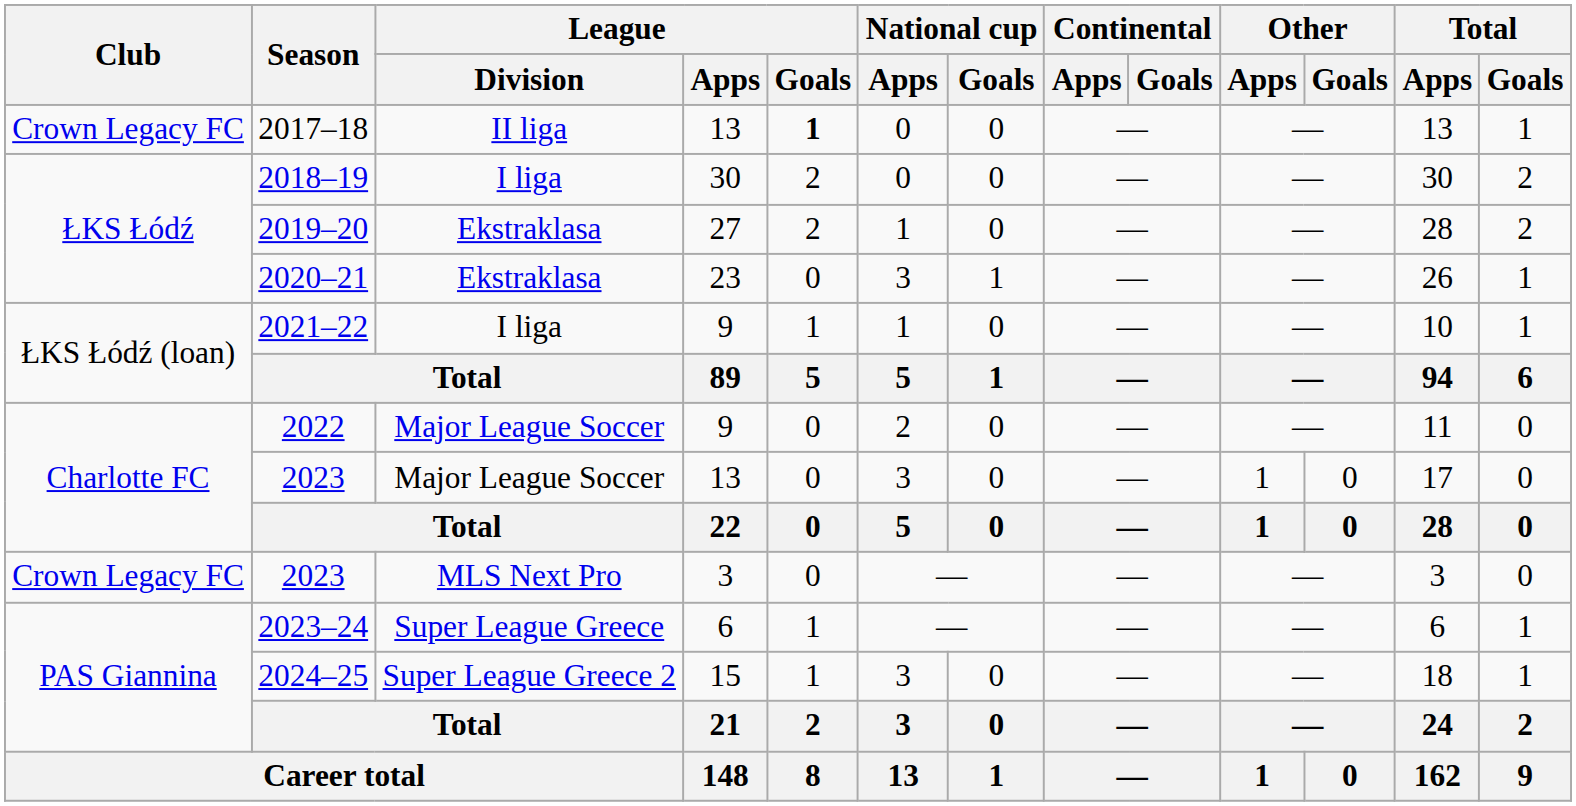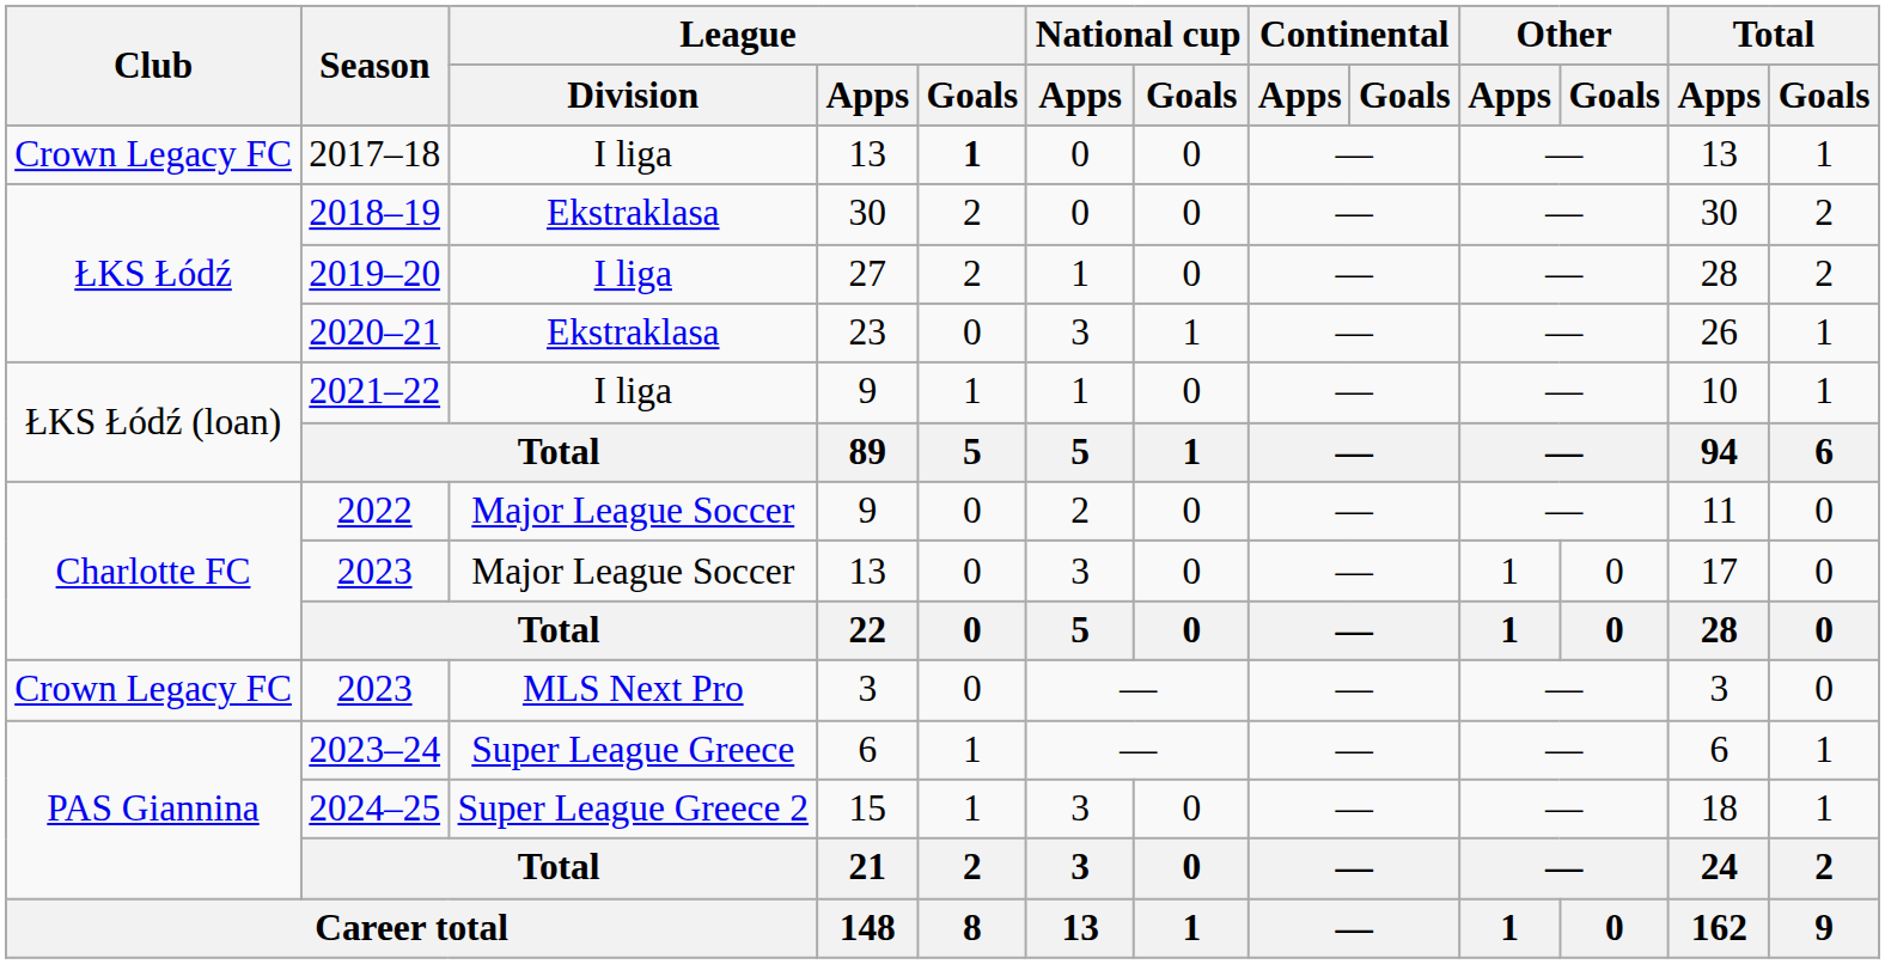2017–18 | League / Division: II liga -> I liga
2018–19 | League / Division: I liga -> Ekstraklasa
2019–20 | League / Division: Ekstraklasa -> I liga
